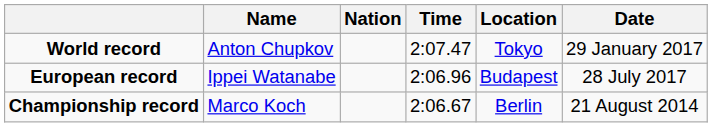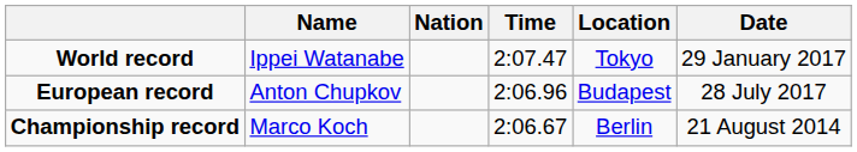World record | Name: Anton Chupkov -> Ippei Watanabe
European record | Name: Ippei Watanabe -> Anton Chupkov
